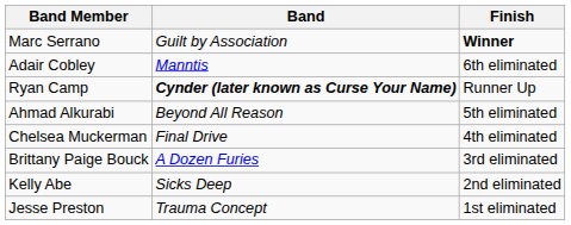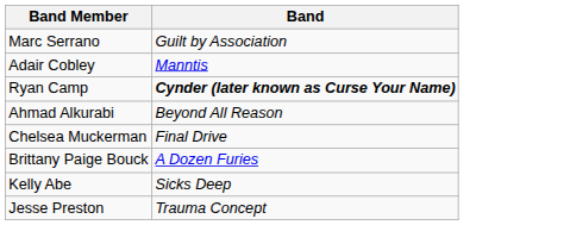- column: Finish | Winner | 6th eliminated | Runner Up | 5th eliminated | 4th eliminated | 3rd eliminated | 2nd eliminated | 1st eliminated
